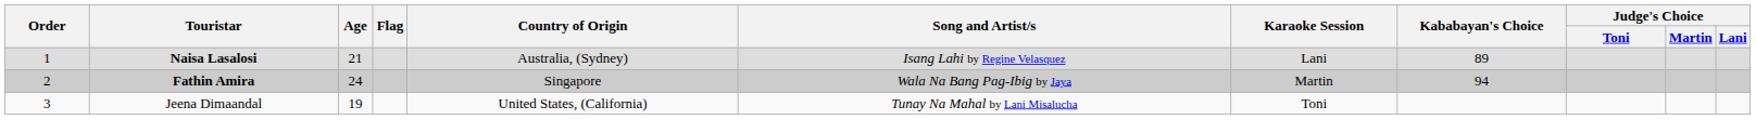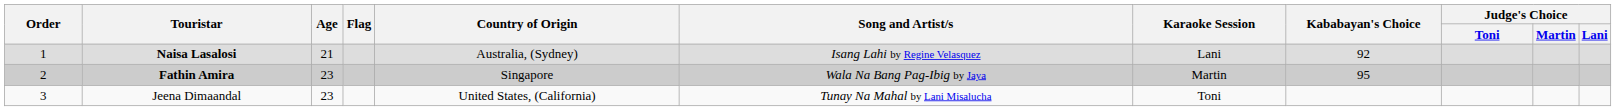Naisa Lasalosi | Kababayan's Choice: 89 -> 92
Fathin Amira | Age: 24 -> 23
Fathin Amira | Kababayan's Choice: 94 -> 95
Jeena Dimaandal | Age: 19 -> 23
